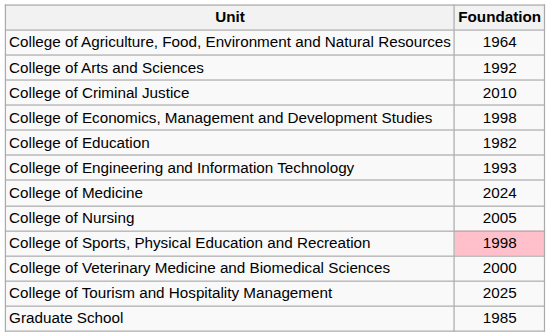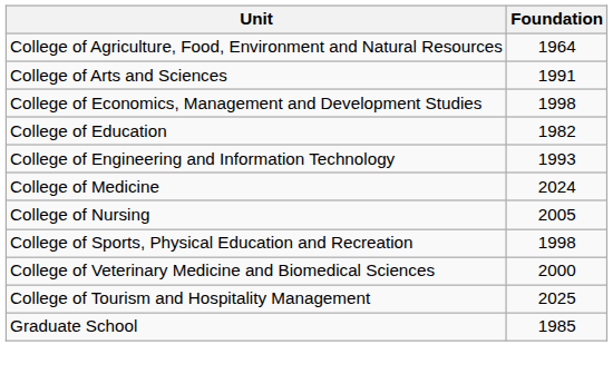College of Arts and Sciences | Foundation: 1992 -> 1991
- row: College of Criminal Justice | 2010
College of Sports, Physical Education and Recreation | Foundation: pink background -> no background
